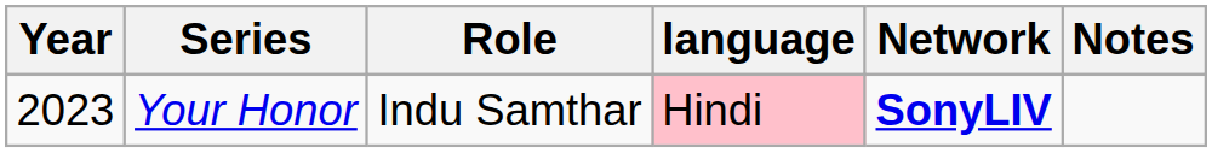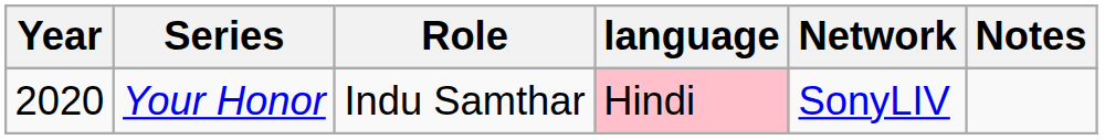Your Honor | Year: 2023 -> 2020
Your Honor | Network: bold -> normal
